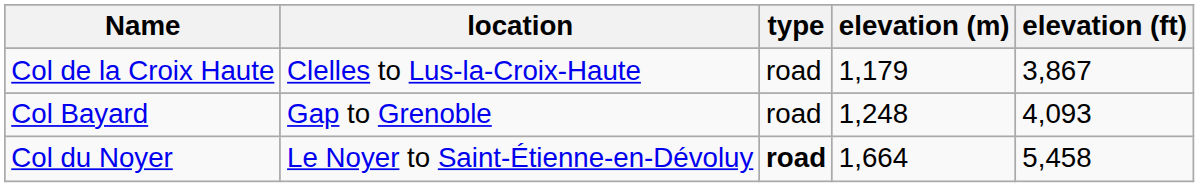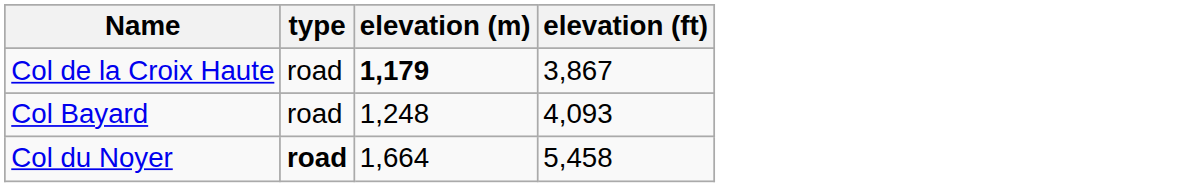- column: location | Clelles to Lus-la-Croix-Haute | Gap to Grenoble | Le Noyer to Saint-Étienne-en-Dévoluy
Col de la Croix Haute | elevation (m): normal -> bold
